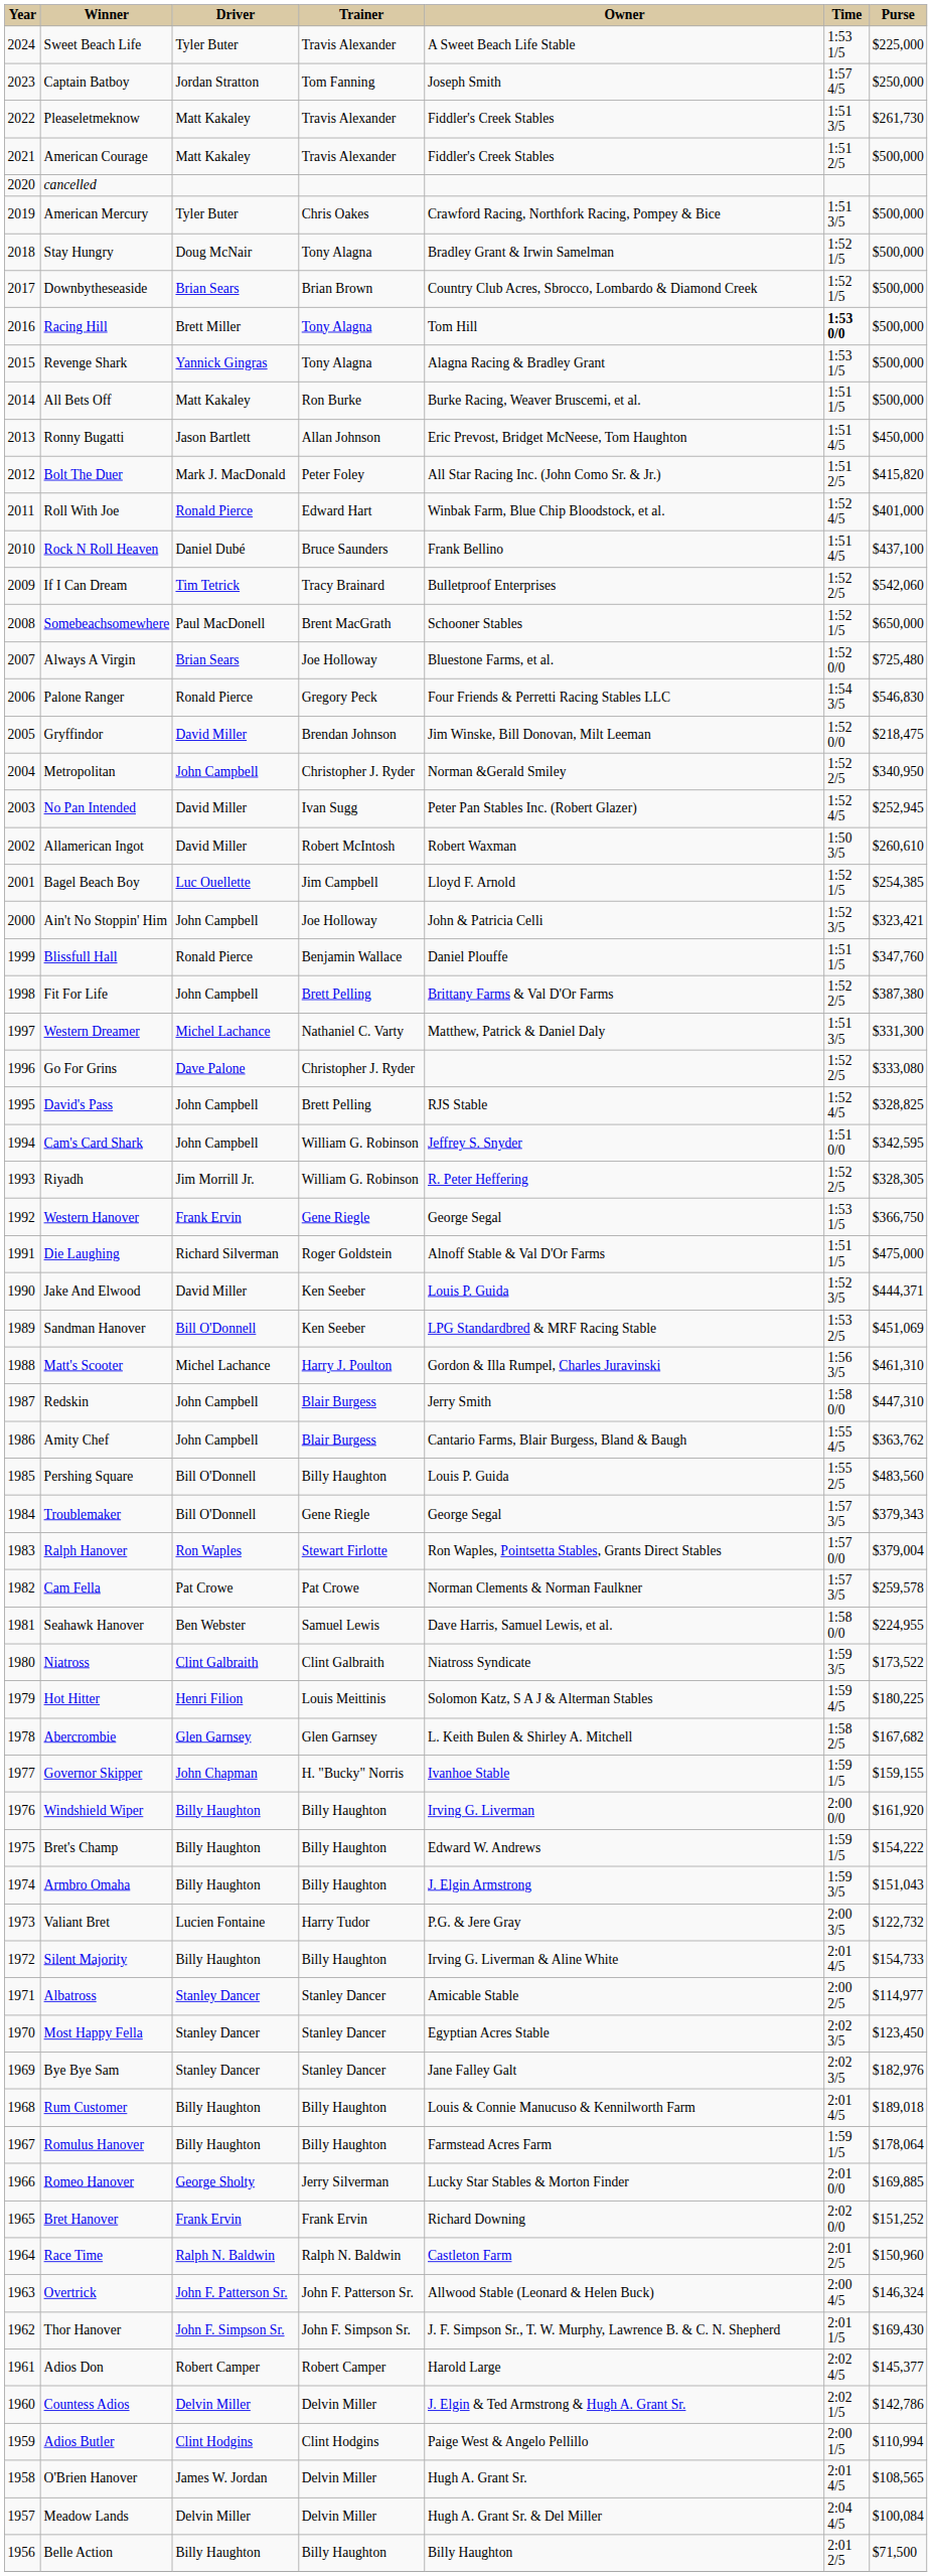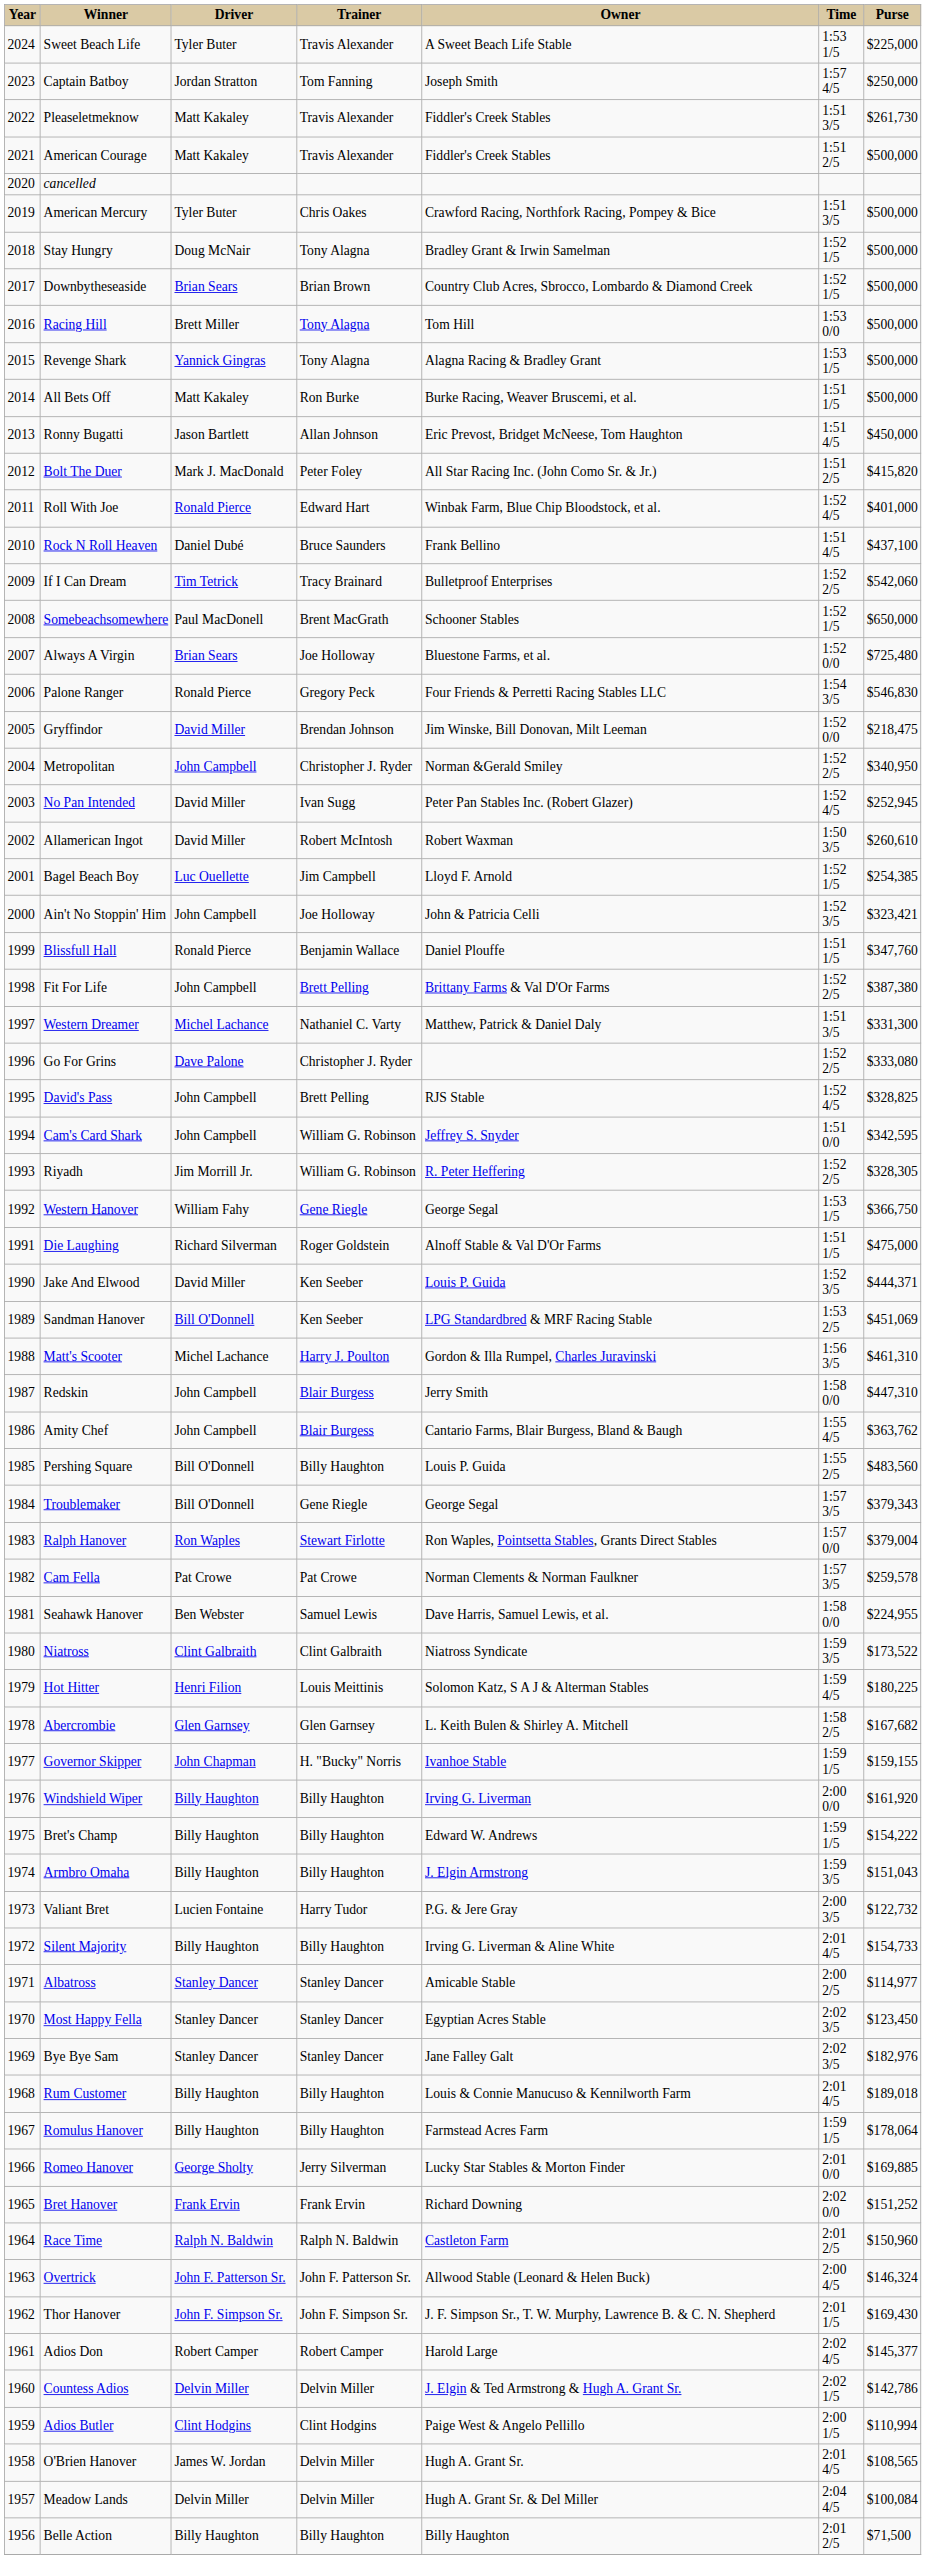Racing Hill | Time: bold -> normal
Western Hanover | Driver: Frank Ervin -> William Fahy
